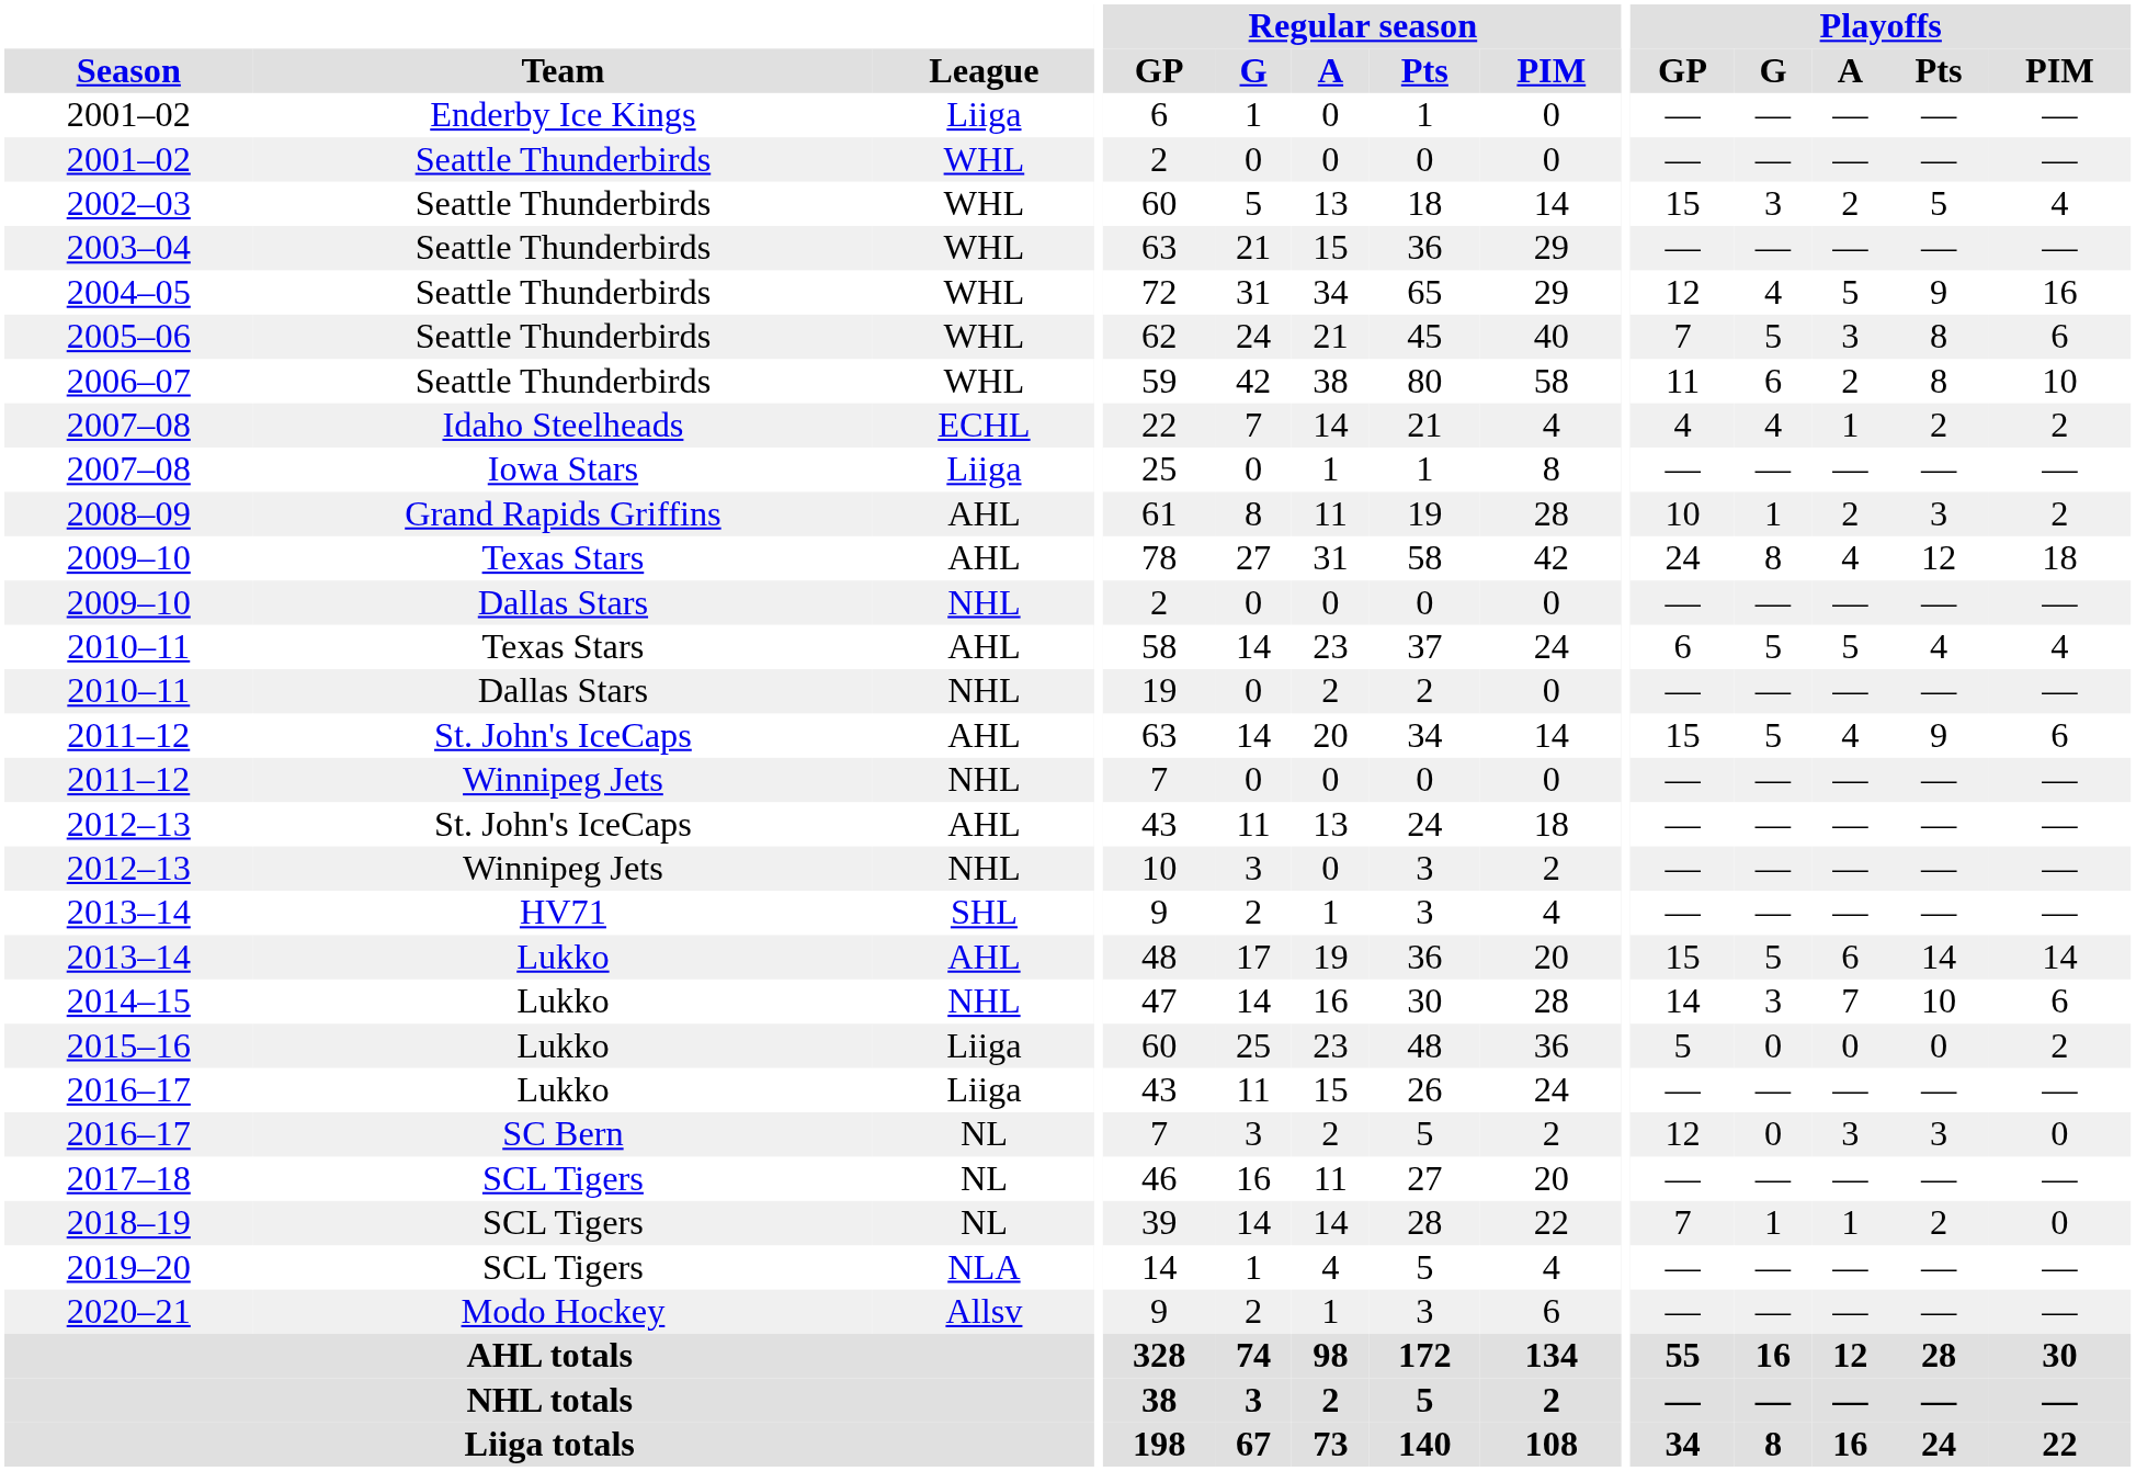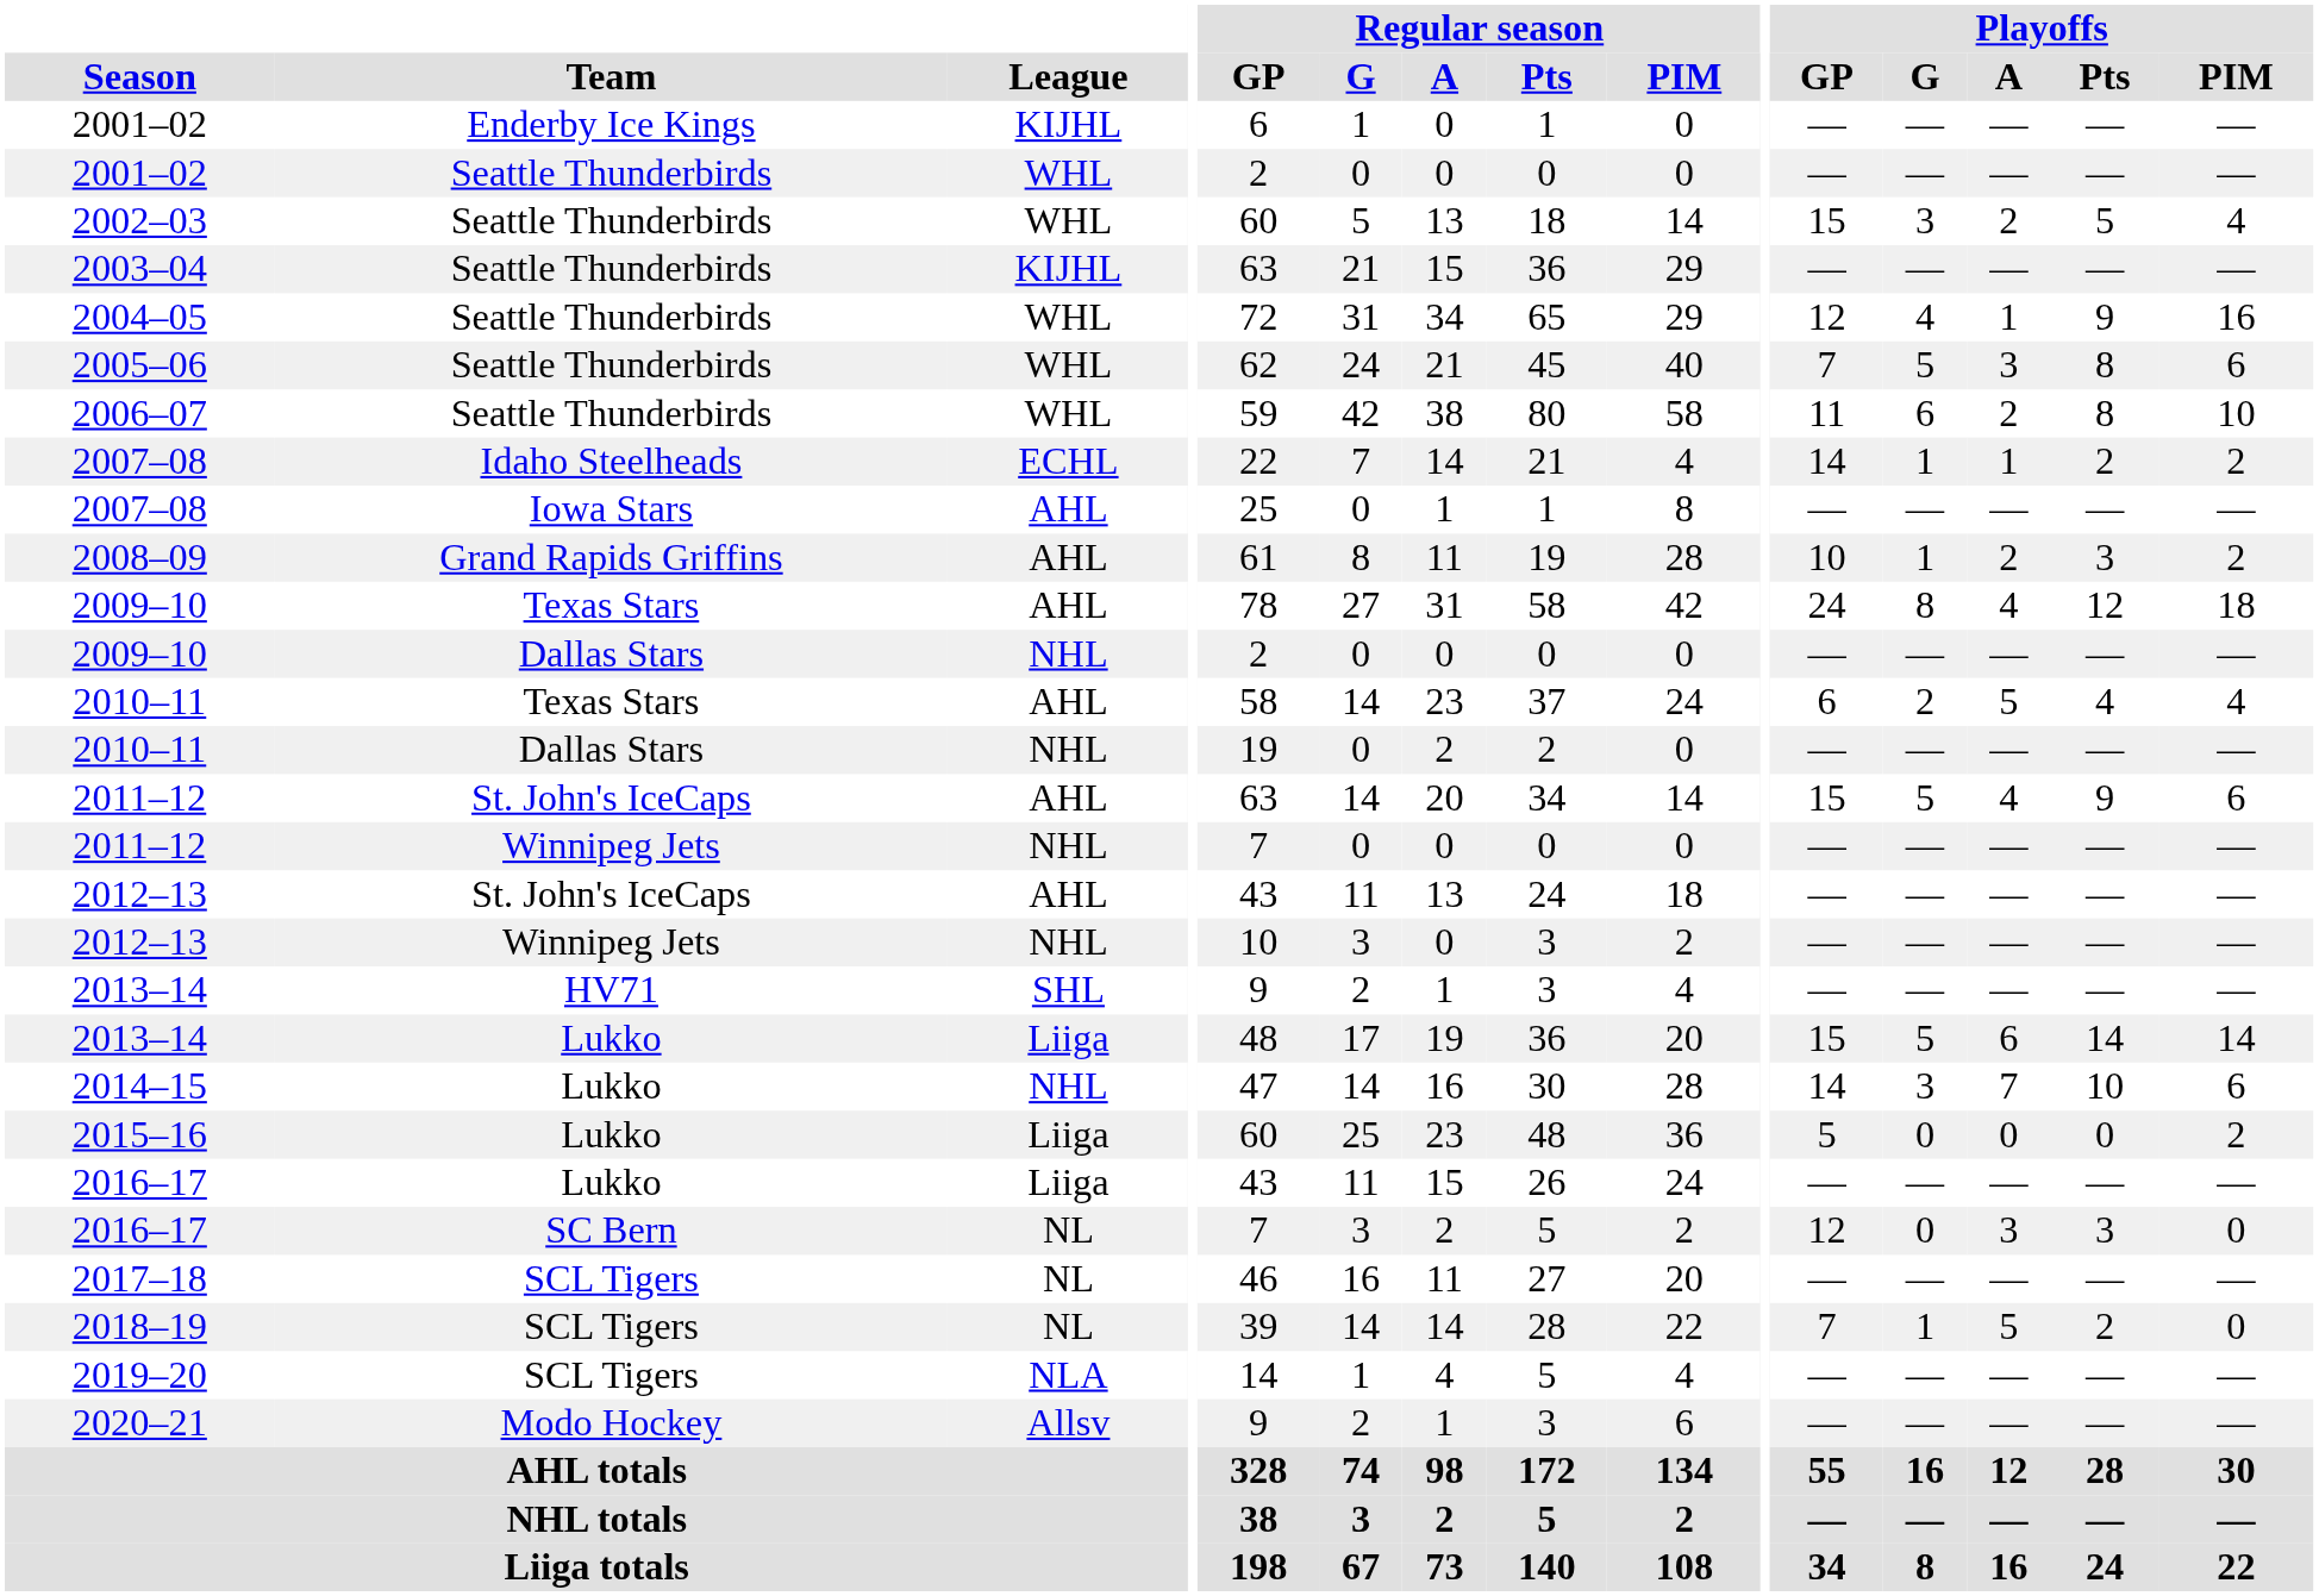2001–02 / Enderby Ice Kings | League: Liiga -> KIJHL
2003–04 | League: WHL -> KIJHL
2004–05 | Playoffs / A: 5 -> 1
2007–08 / Idaho Steelheads | Playoffs / GP: 4 -> 14
2007–08 / Idaho Steelheads | Playoffs / G: 4 -> 1
2007–08 / Iowa Stars | League: Liiga -> AHL
2010–11 / Texas Stars | Playoffs / G: 5 -> 2
2013–14 / Lukko | League: AHL -> Liiga
2018–19 | Playoffs / A: 1 -> 5
